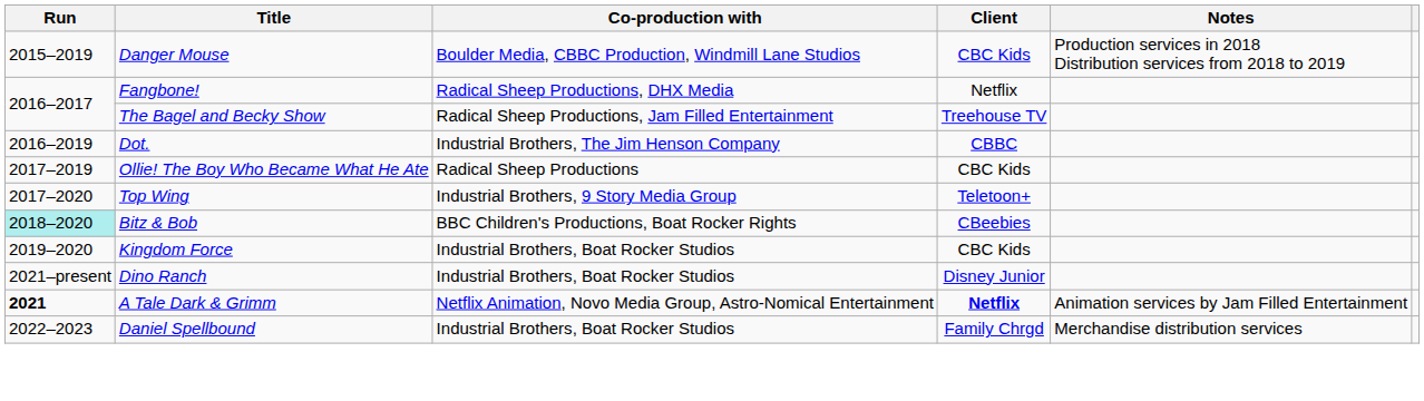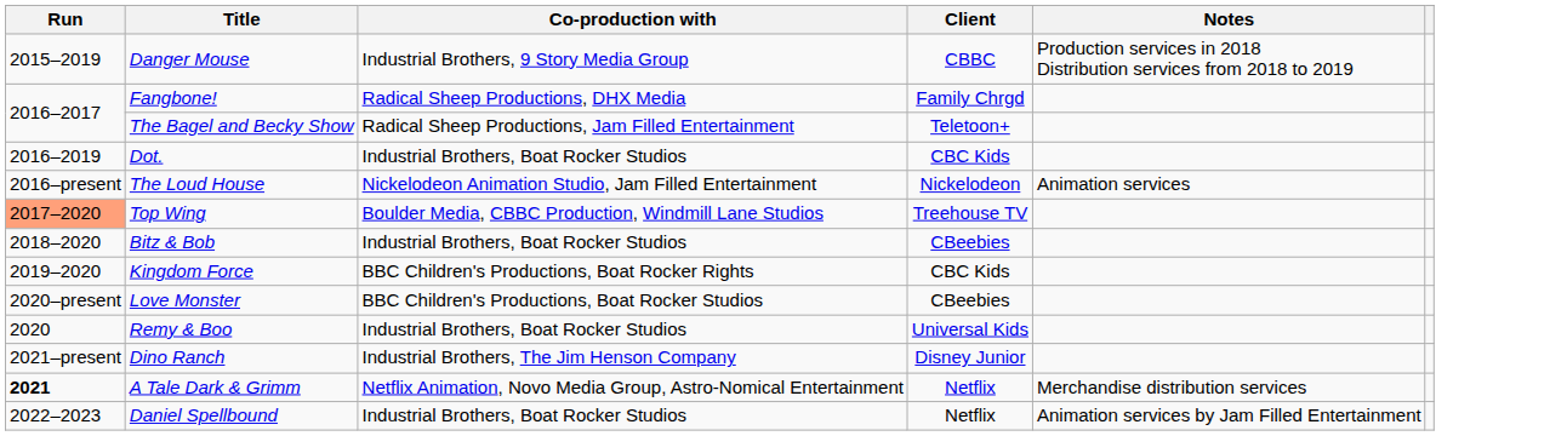Danger Mouse | Co-production with: Boulder Media, CBBC Production, Windmill Lane Studios -> Industrial Brothers, 9 Story Media Group
Danger Mouse | Client: CBC Kids -> CBBC
Fangbone! | Client: Netflix -> Family Chrgd
The Bagel and Becky Show | Client: Treehouse TV -> Teletoon+
Dot. | Co-production with: Industrial Brothers, The Jim Henson Company -> Industrial Brothers, Boat Rocker Studios
Dot. | Client: CBBC -> CBC Kids
+ row: 2016–present | The Loud House | Nickelodeon Animation Studio, Jam Filled Entertainment | Nickelodeon | Animation services
- row: 2017–2019 | Ollie! The Boy Who Became What He Ate | Radical Sheep Productions | CBC Kids
Top Wing | Run: no background -> lightsalmon background
Top Wing | Co-production with: Industrial Brothers, 9 Story Media Group -> Boulder Media, CBBC Production, Windmill Lane Studios
Top Wing | Client: Teletoon+ -> Treehouse TV
Bitz & Bob | Run: paleturquoise background -> no background
Bitz & Bob | Co-production with: BBC Children's Productions, Boat Rocker Rights -> Industrial Brothers, Boat Rocker Studios
Kingdom Force | Co-production with: Industrial Brothers, Boat Rocker Studios -> BBC Children's Productions, Boat Rocker Rights
+ row: 2020–present | Love Monster | BBC Children's Productions, Boat Rocker Studios | CBeebies
+ row: 2020 | Remy & Boo | Industrial Brothers, Boat Rocker Studios | Universal Kids
Dino Ranch | Co-production with: Industrial Brothers, Boat Rocker Studios -> Industrial Brothers, The Jim Henson Company
A Tale Dark & Grimm | Client: bold -> normal
A Tale Dark & Grimm | Notes: Animation services by Jam Filled Entertainment -> Merchandise distribution services
Daniel Spellbound | Client: Family Chrgd -> Netflix
Daniel Spellbound | Notes: Merchandise distribution services -> Animation services by Jam Filled Entertainment
